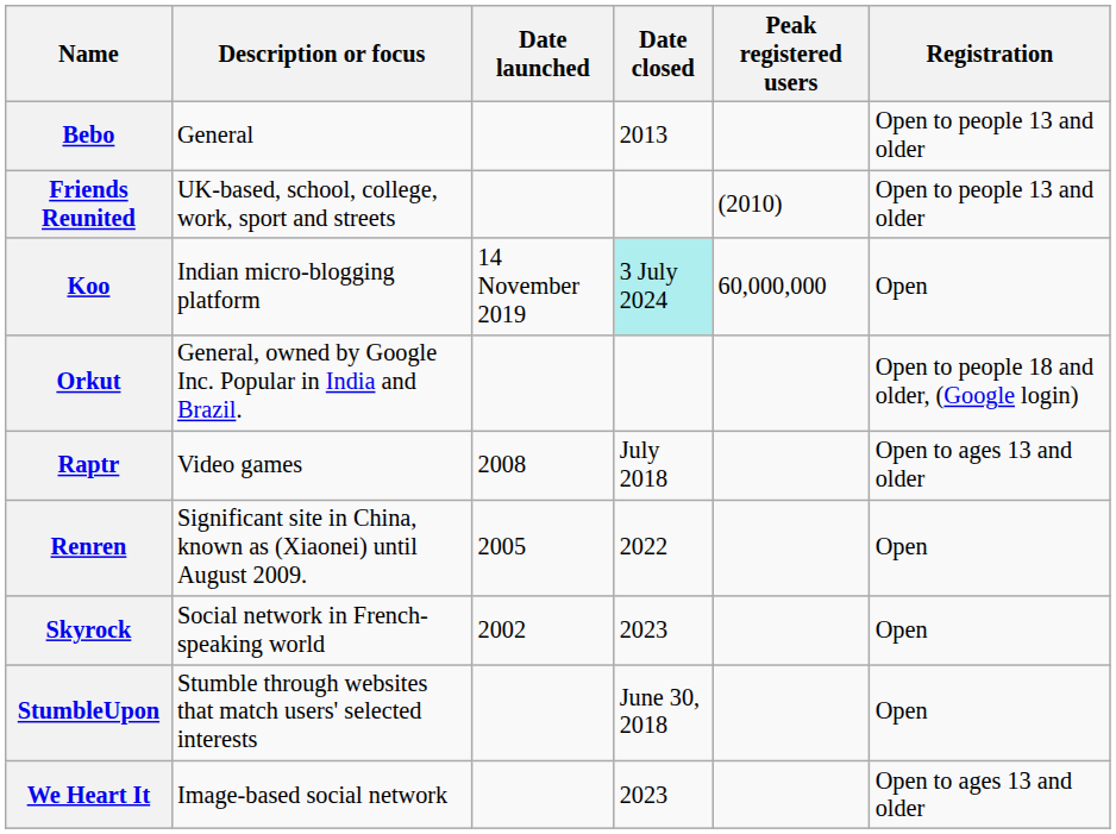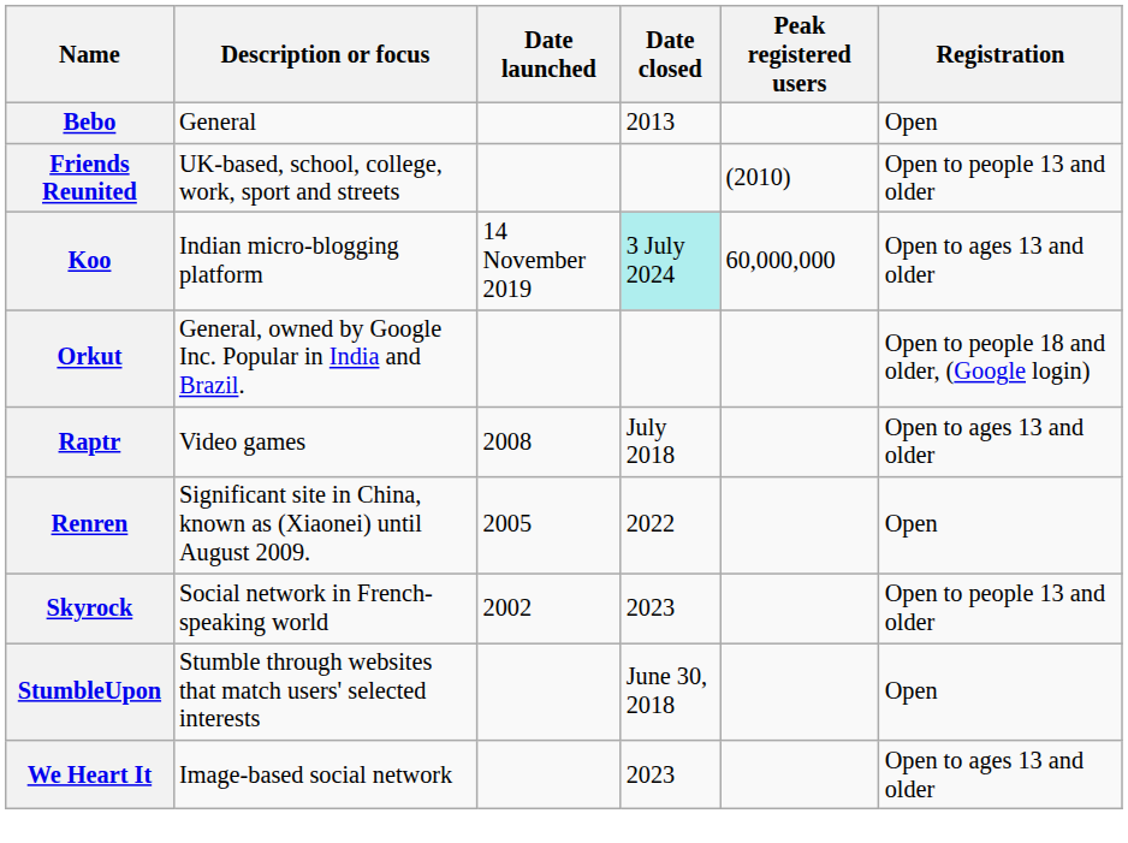Bebo | Registration: Open to people 13 and older -> Open
Koo | Registration: Open -> Open to ages 13 and older
Skyrock | Registration: Open -> Open to people 13 and older
